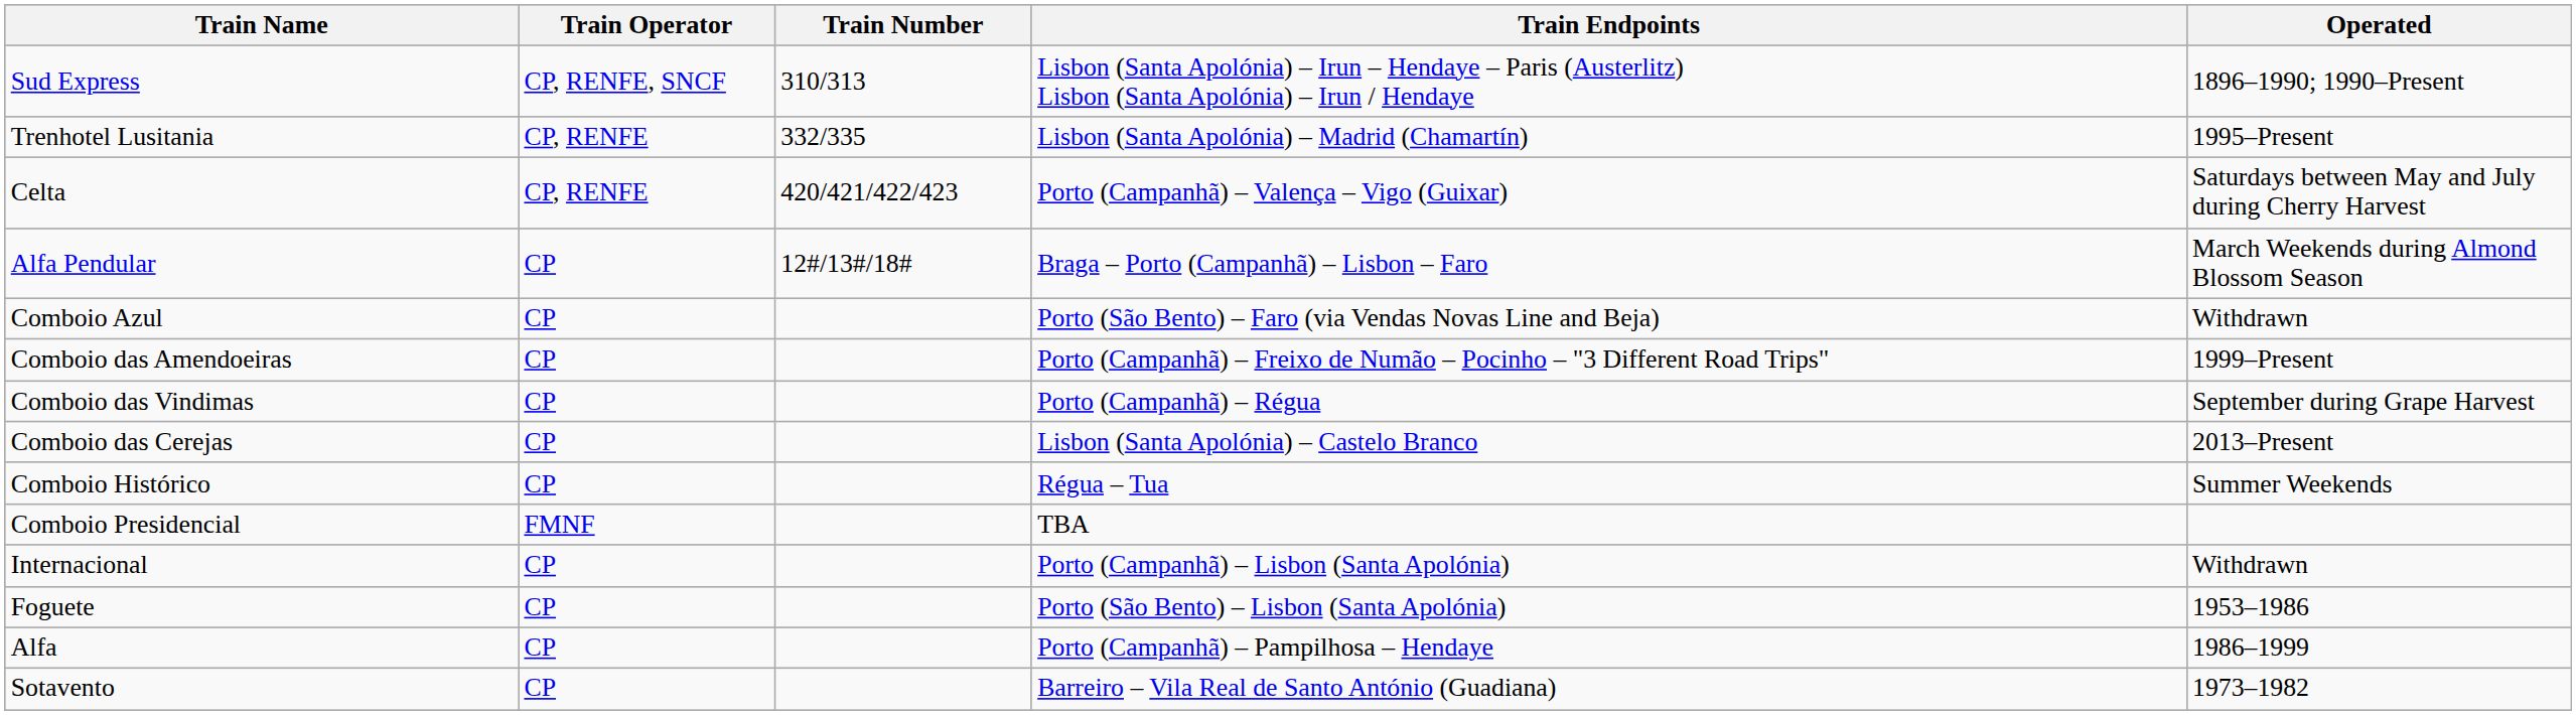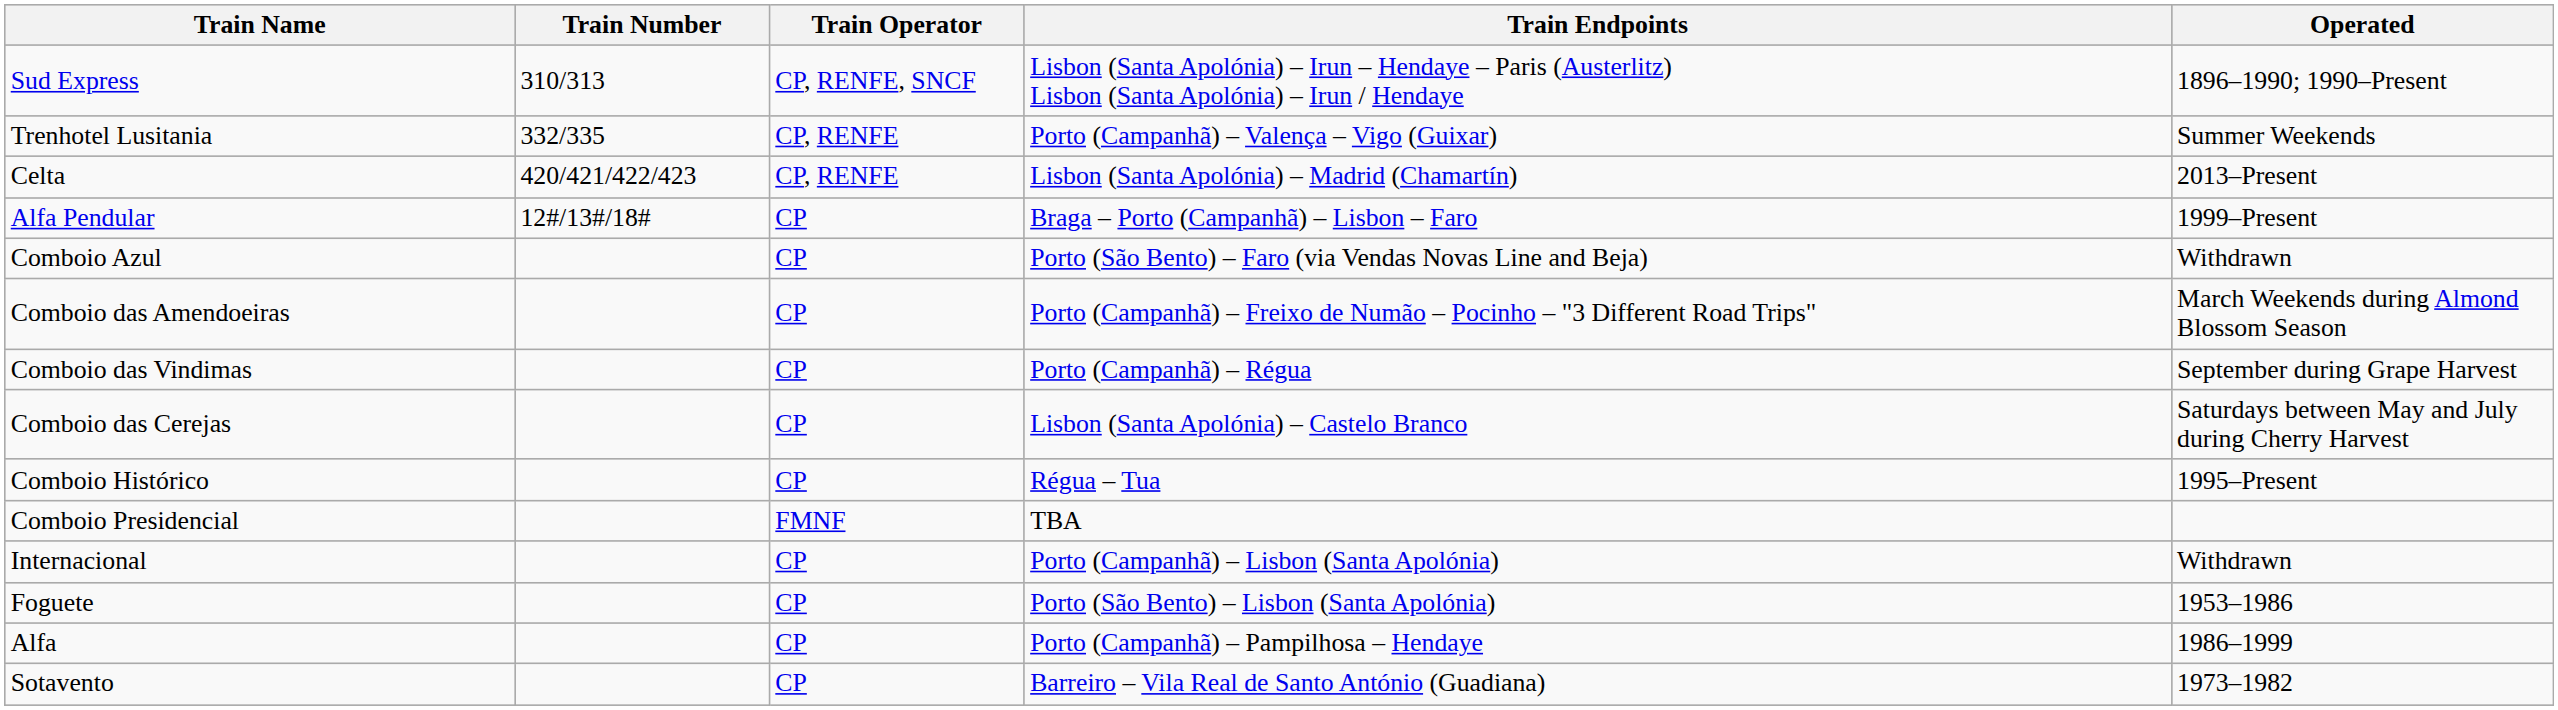columns swapped: Train Number <-> Train Operator
Trenhotel Lusitania | Train Endpoints: Lisbon (Santa Apolónia) – Madrid (Chamartín) -> Porto (Campanhã) – Valença – Vigo (Guixar)
Trenhotel Lusitania | Operated: 1995–Present -> Summer Weekends
Celta | Train Endpoints: Porto (Campanhã) – Valença – Vigo (Guixar) -> Lisbon (Santa Apolónia) – Madrid (Chamartín)
Celta | Operated: Saturdays between May and July during Cherry Harvest -> 2013–Present
Alfa Pendular | Operated: March Weekends during Almond Blossom Season -> 1999–Present
Comboio das Amendoeiras | Operated: 1999–Present -> March Weekends during Almond Blossom Season
Comboio das Cerejas | Operated: 2013–Present -> Saturdays between May and July during Cherry Harvest
Comboio Histórico | Operated: Summer Weekends -> 1995–Present
